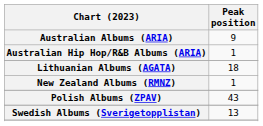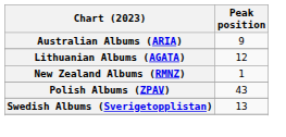- row: Australian Hip Hop/R&B Albums (ARIA) | 1
Lithuanian Albums (AGATA) | Peak position: 18 -> 12
